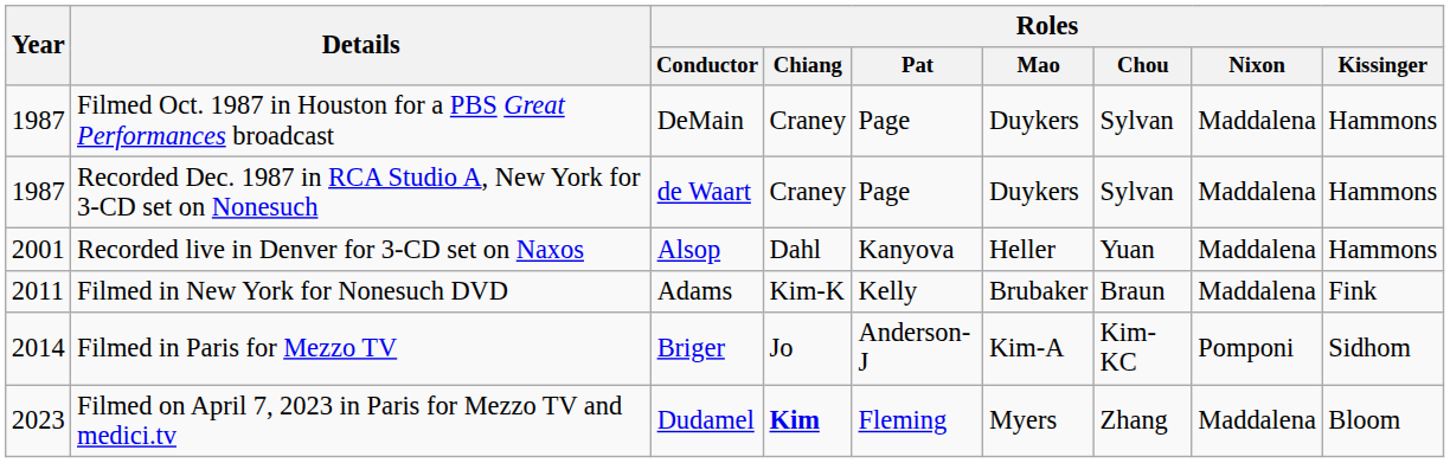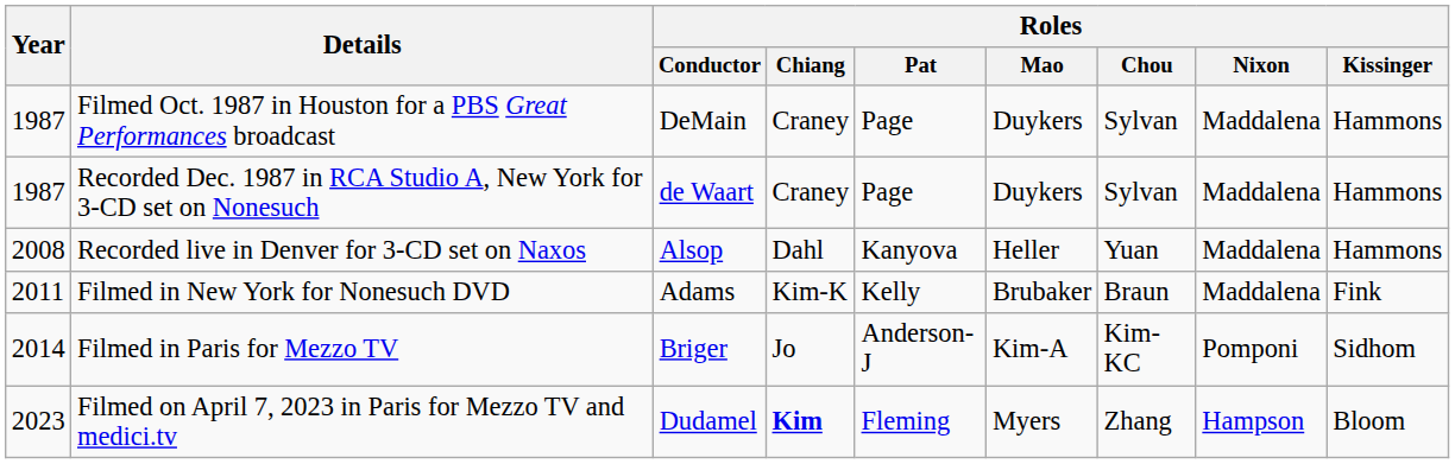Recorded live in Denver for 3-CD set on Naxos | Year: 2001 -> 2008
Filmed on April 7, 2023 in Paris for Mezzo TV and medici.tv | Roles / Nixon: Maddalena -> Hampson
